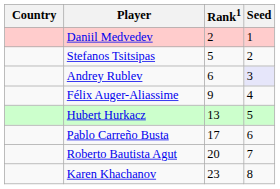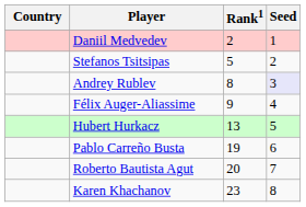Andrey Rublev | Rank1: 6 -> 8
Pablo Carreño Busta | Rank1: 17 -> 19
